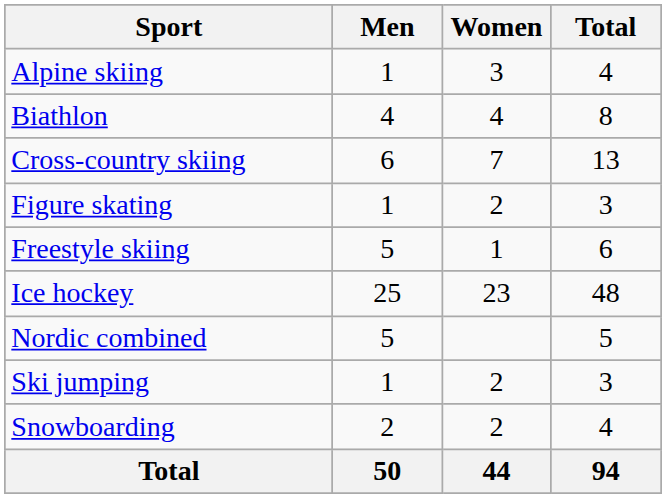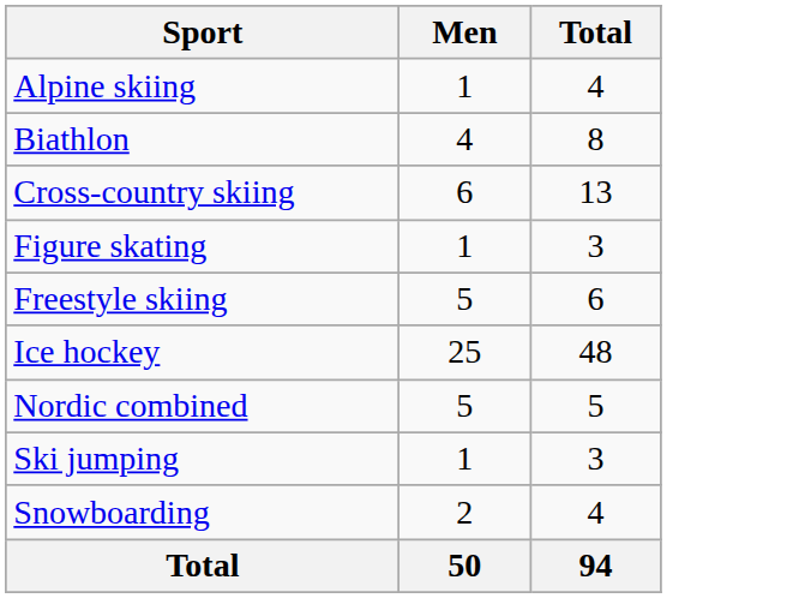- column: Women | 3 | 4 | 7 | 2 | 1 | 23 | 2 | 2 | 44
